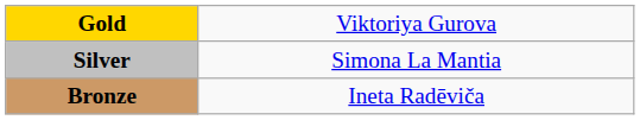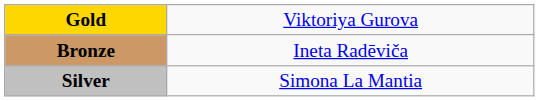rows swapped: Silver <-> Bronze
